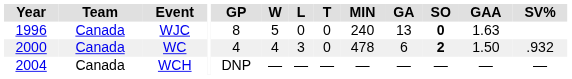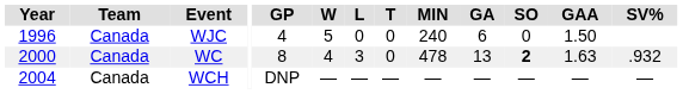WJC | GP: 8 -> 4
WJC | GA: 13 -> 6
WJC | SO: bold -> normal
WJC | GAA: 1.63 -> 1.50
WC | GP: 4 -> 8
WC | GA: 6 -> 13
WC | GAA: 1.50 -> 1.63
